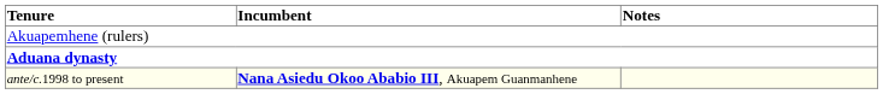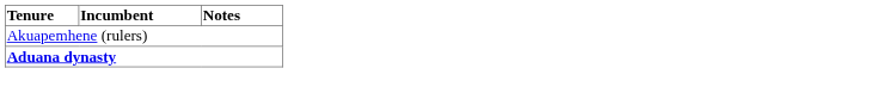- row: ante/c.1998 to present | Nana Asiedu Okoo Ababio III, Akuapem Guanmanhene
